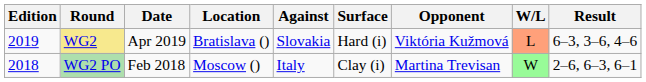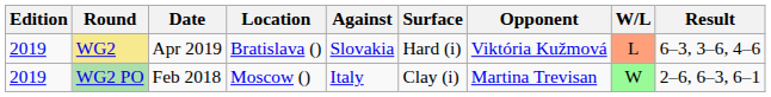WG2 PO | Edition: 2018 -> 2019
